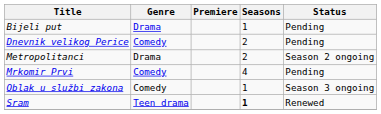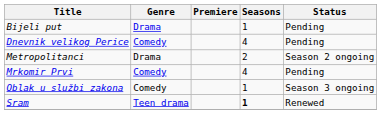Dnevnik velikog Perice | Seasons: 2 -> 4
